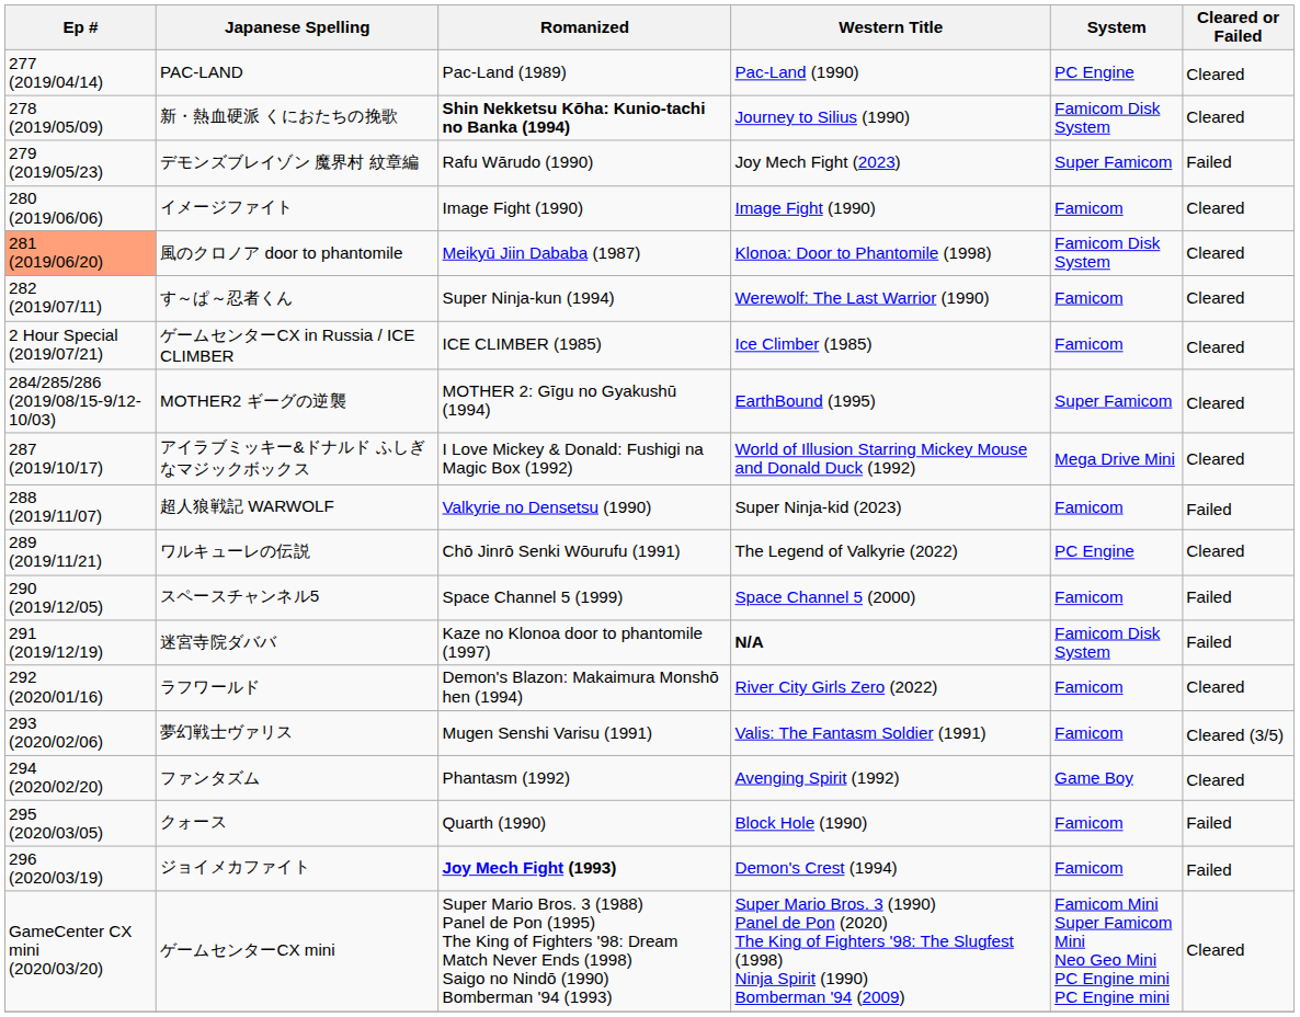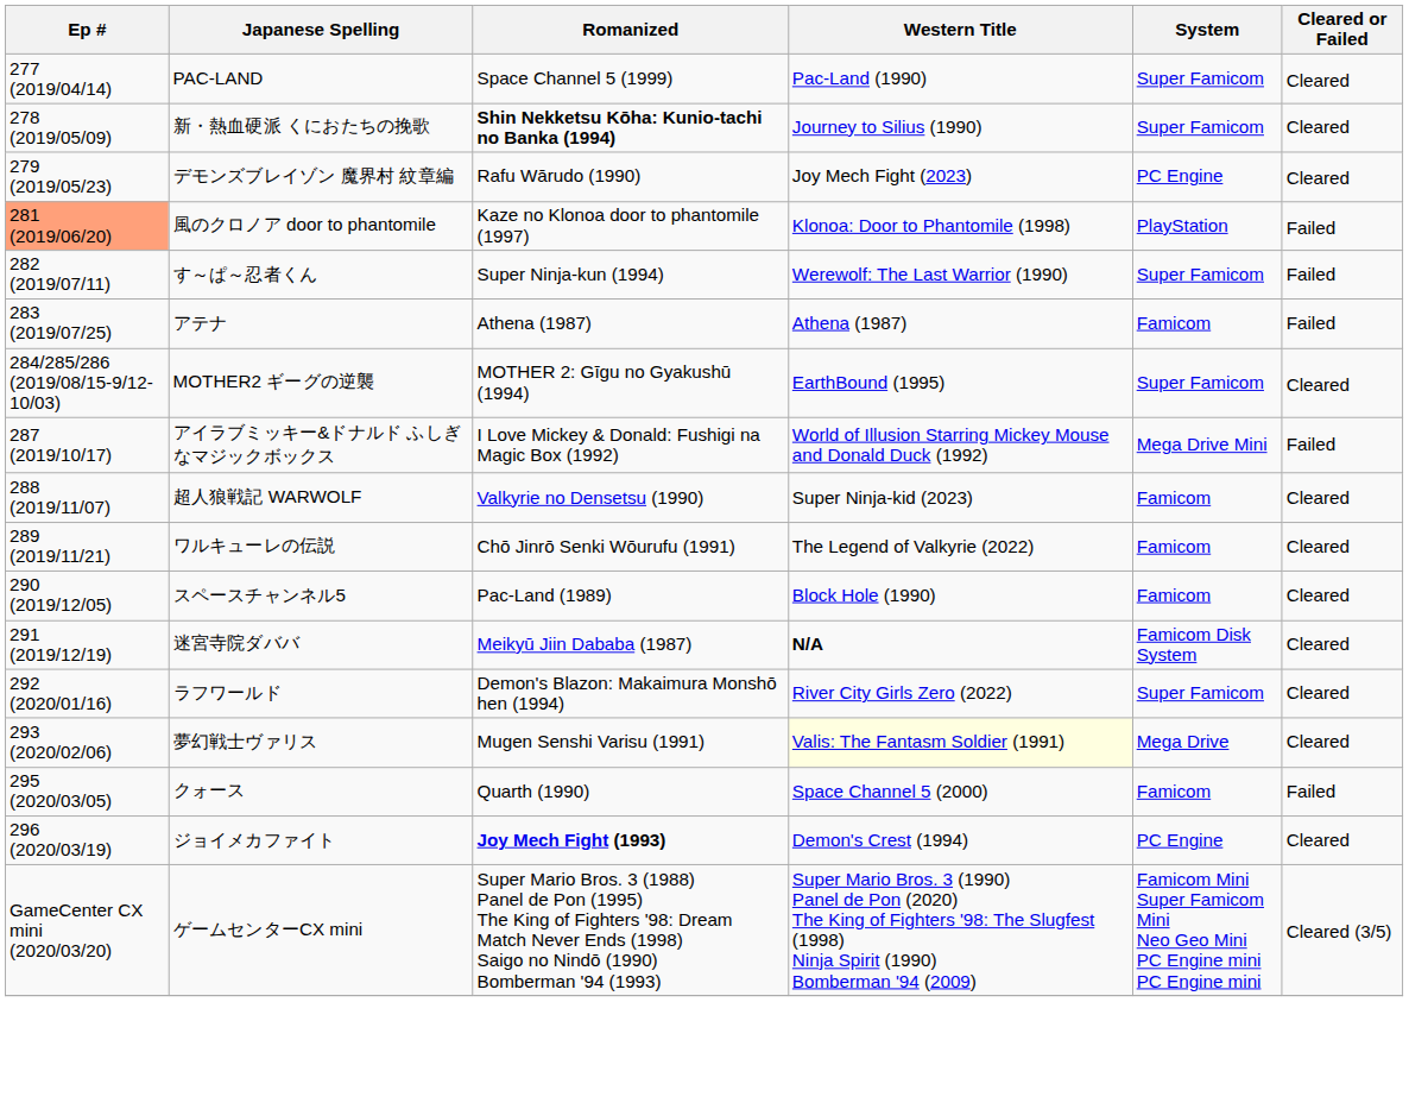PAC-LAND | Romanized: Pac-Land (1989) -> Space Channel 5 (1999)
PAC-LAND | System: PC Engine -> Super Famicom
新・熱血硬派 くにおたちの挽歌 | System: Famicom Disk System -> Super Famicom
デモンズブレイゾン 魔界村 紋章編 | System: Super Famicom -> PC Engine
デモンズブレイゾン 魔界村 紋章編 | Cleared or Failed: Failed -> Cleared
- row: 280 (2019/06/06) | イメージファイト | Image Fight (1990) | Image Fight (1990) | Famicom | Cleared
風のクロノア door to phantomile | Romanized: Meikyū Jiin Dababa (1987) -> Kaze no Klonoa door to phantomile (1997)
風のクロノア door to phantomile | System: Famicom Disk System -> PlayStation
風のクロノア door to phantomile | Cleared or Failed: Cleared -> Failed
す～ぱ～忍者くん | System: Famicom -> Super Famicom
す～ぱ～忍者くん | Cleared or Failed: Cleared -> Failed
- row: 2 Hour Special (2019/07/21) | ゲームセンターCX in Russia / ICE CLIMBER | ICE CLIMBER (1985) | Ice Climber (1985) | Famicom | Cleared
+ row: 283 (2019/07/25) | アテナ | Athena (1987) | Athena (1987) | Famicom | Failed
アイラブミッキー&ドナルド ふしぎなマジックボックス | Cleared or Failed: Cleared -> Failed
超人狼戦記 WARWOLF | Cleared or Failed: Failed -> Cleared
ワルキューレの伝説 | System: PC Engine -> Famicom
スペースチャンネル5 | Romanized: Space Channel 5 (1999) -> Pac-Land (1989)
スペースチャンネル5 | Western Title: Space Channel 5 (2000) -> Block Hole (1990)
スペースチャンネル5 | Cleared or Failed: Failed -> Cleared
迷宮寺院ダババ | Romanized: Kaze no Klonoa door to phantomile (1997) -> Meikyū Jiin Dababa (1987)
迷宮寺院ダババ | Cleared or Failed: Failed -> Cleared
ラフワールド | System: Famicom -> Super Famicom
夢幻戦士ヴァリス | Western Title: no background -> lightyellow background
夢幻戦士ヴァリス | System: Famicom -> Mega Drive
夢幻戦士ヴァリス | Cleared or Failed: Cleared (3/5) -> Cleared
- row: 294 (2020/02/20) | ファンタズム | Phantasm (1992) | Avenging Spirit (1992) | Game Boy | Cleared
クォース | Western Title: Block Hole (1990) -> Space Channel 5 (2000)
ジョイメカファイト | System: Famicom -> PC Engine
ジョイメカファイト | Cleared or Failed: Failed -> Cleared
ゲームセンターCX mini | Cleared or Failed: Cleared -> Cleared (3/5)
